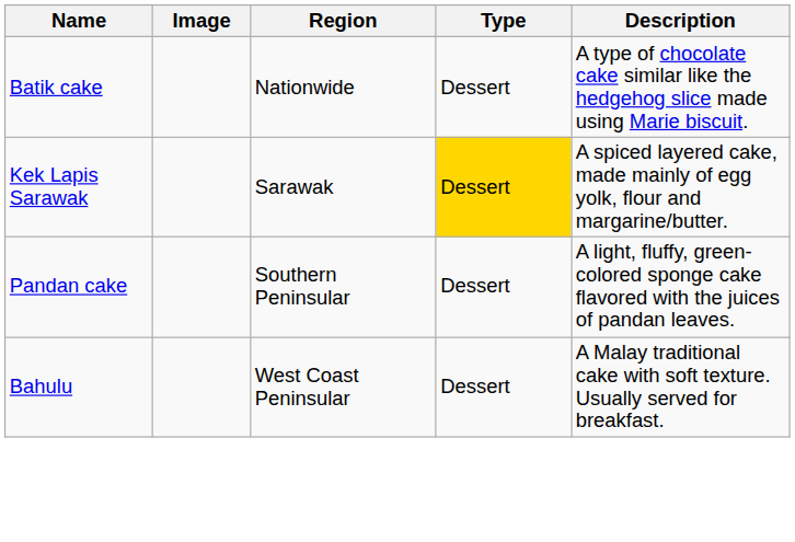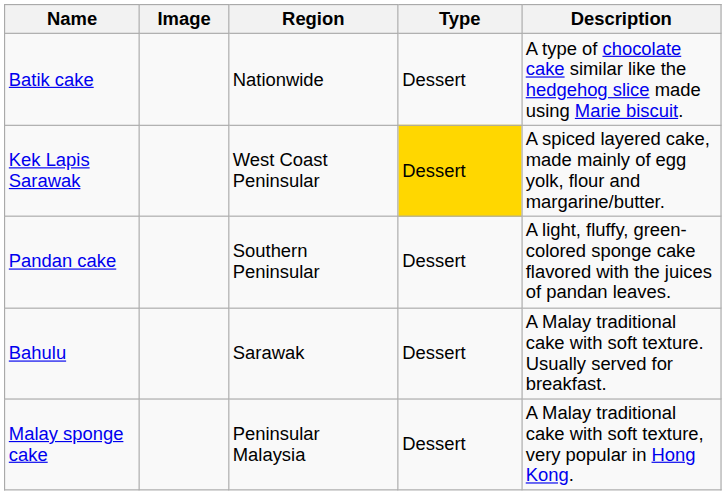Kek Lapis Sarawak | Region: Sarawak -> West Coast Peninsular
Bahulu | Region: West Coast Peninsular -> Sarawak
+ row: Malay sponge cake | Peninsular Malaysia | Dessert | A Malay traditional cake with soft texture, very popular in Hong Kong.
